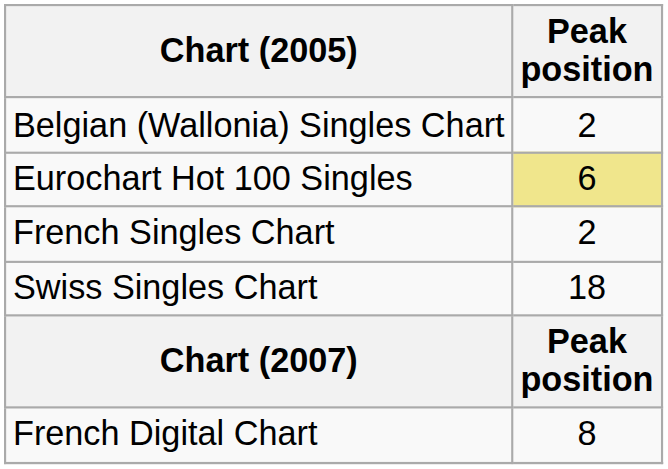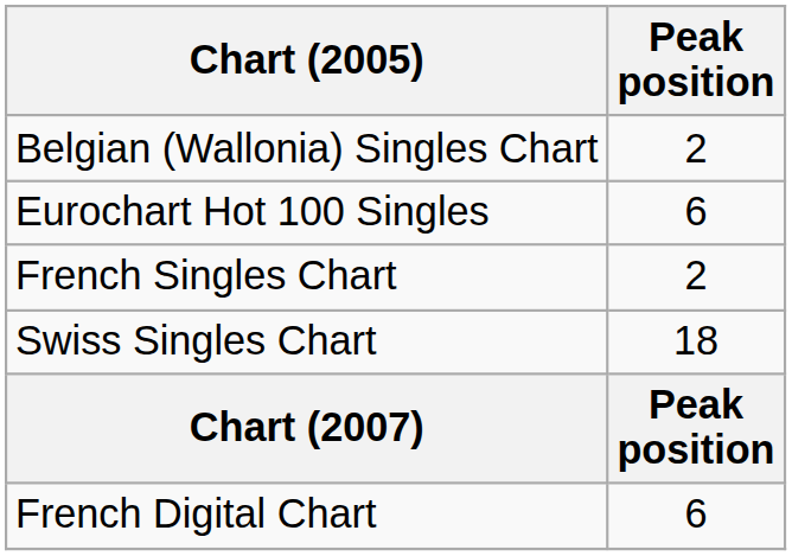Eurochart Hot 100 Singles | Peak position: khaki background -> no background
French Digital Chart | Peak position: 8 -> 6
